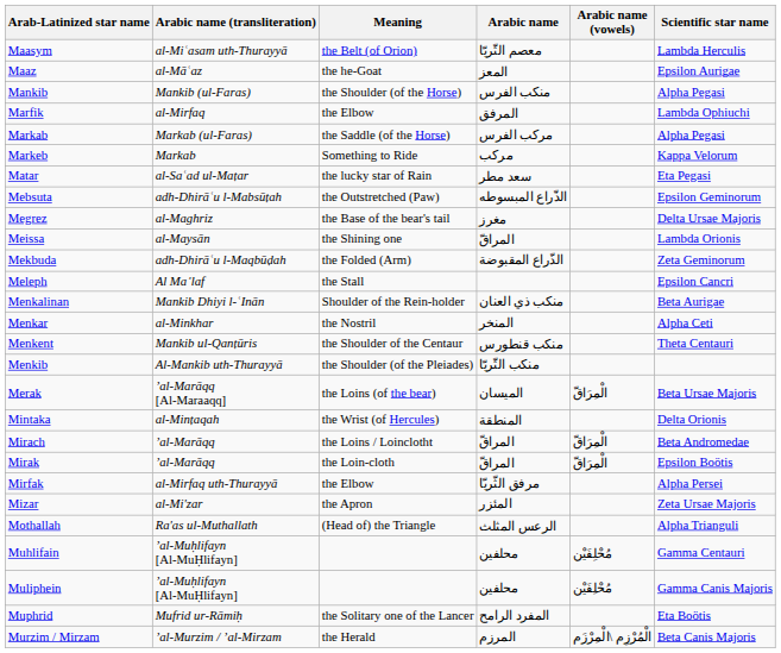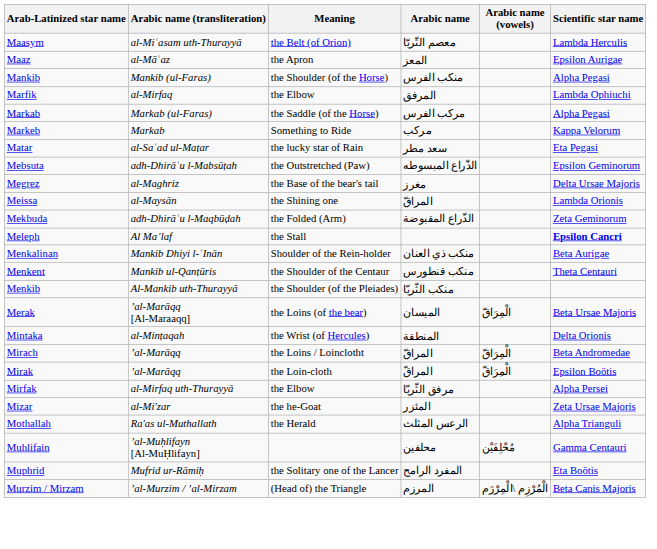Maaz | Meaning: the he-Goat -> the Apron
Meleph | Scientific star name: normal -> bold
- row: Menkar | al-Minkhar | the Nostril | المنخر | Alpha Ceti
Mizar | Meaning: the Apron -> the he-Goat
Mothallah | Meaning: (Head of) the Triangle -> the Herald
- row: Muliphein | ʼal-Muḥlifayn [Al-MuḤlifayn] | محلفين | مُحْلِفَيْن | Gamma Canis Majoris
Murzim / Mirzam | Meaning: the Herald -> (Head of) the Triangle
